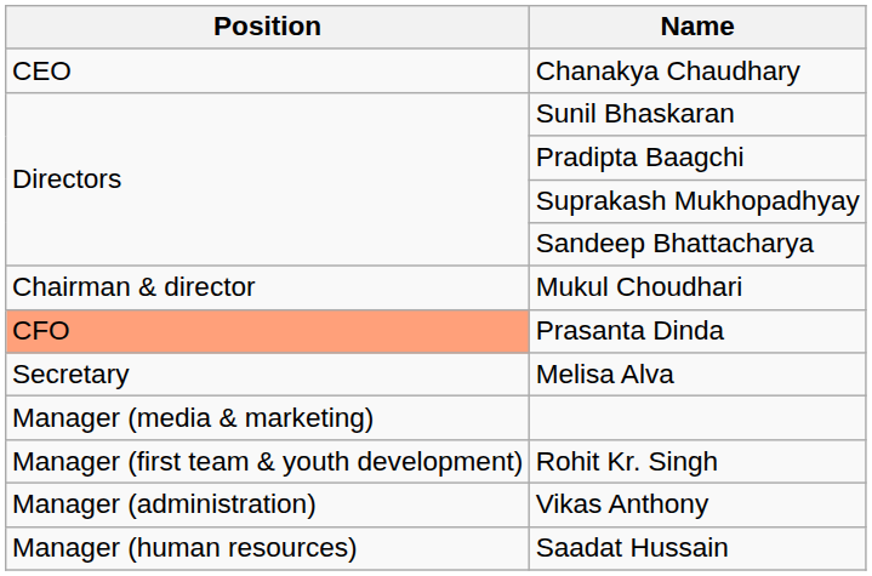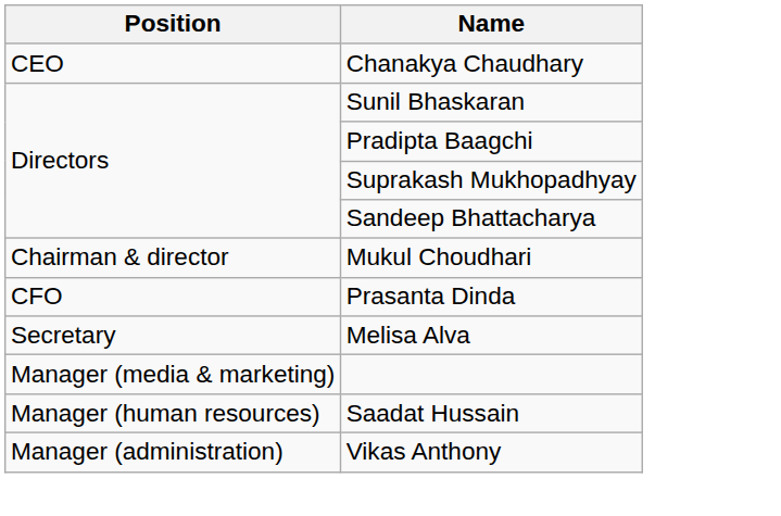Prasanta Dinda | Position: lightsalmon background -> no background
- row: Manager (first team & youth development) | Rohit Kr. Singh
rows swapped: Vikas Anthony <-> Saadat Hussain
